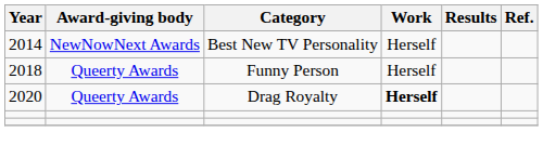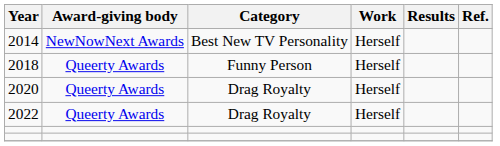2020 | Work: bold -> normal
+ row: 2022 | Queerty Awards | Drag Royalty | Herself
